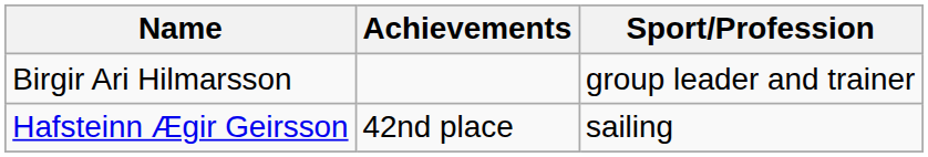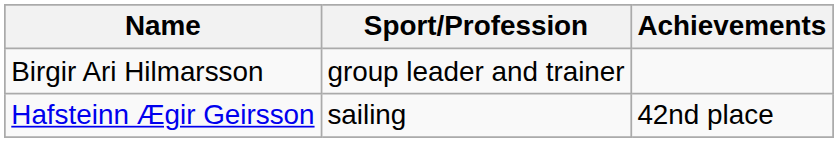columns swapped: Sport/Profession <-> Achievements
